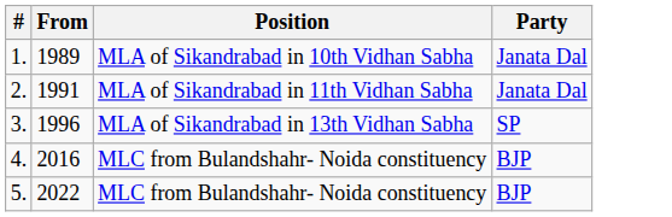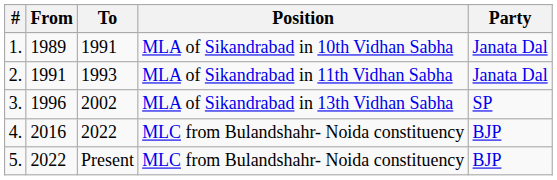+ column: To | 1991 | 1993 | 2002 | 2022 | Present
